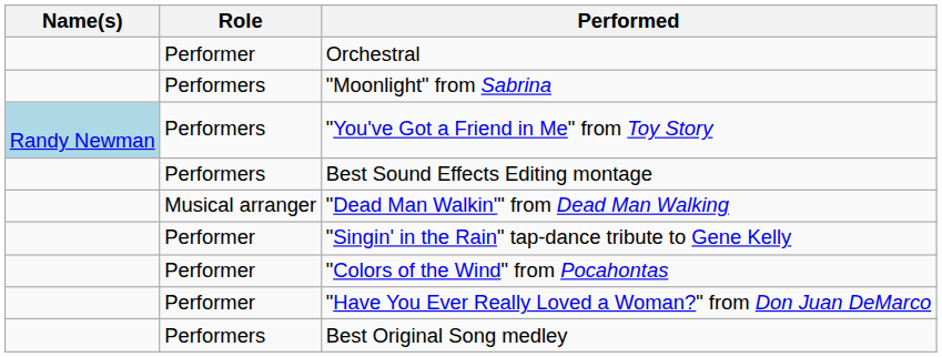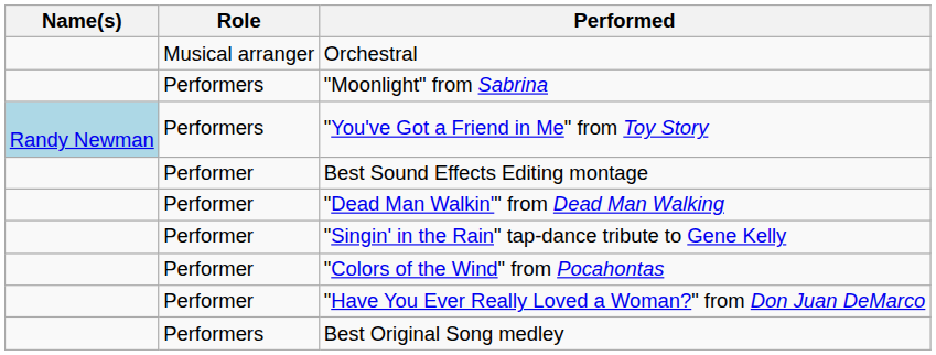Orchestral | Role: Performer -> Musical arranger
Best Sound Effects Editing montage | Role: Performers -> Performer
"Dead Man Walkin'" from Dead Man Walking | Role: Musical arranger -> Performer
